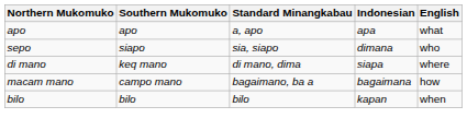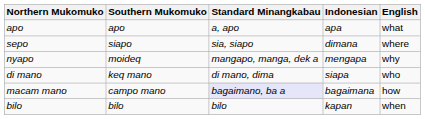sepo | English: who -> where
+ row: nyapo | moideq | mangapo, manga, dek a | mengapa | why
di mano | English: where -> who
macam mano | Standard Minangkabau: no background -> lavender background
